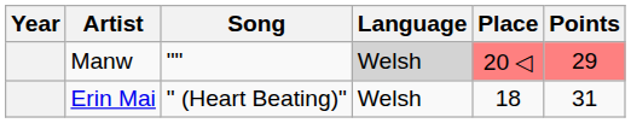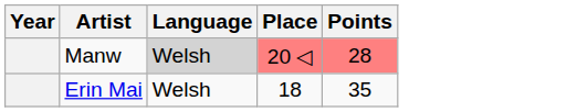- column: Song | "" | " (Heart Beating)"
Manw | Points: 29 -> 28
Erin Mai | Points: 31 -> 35
